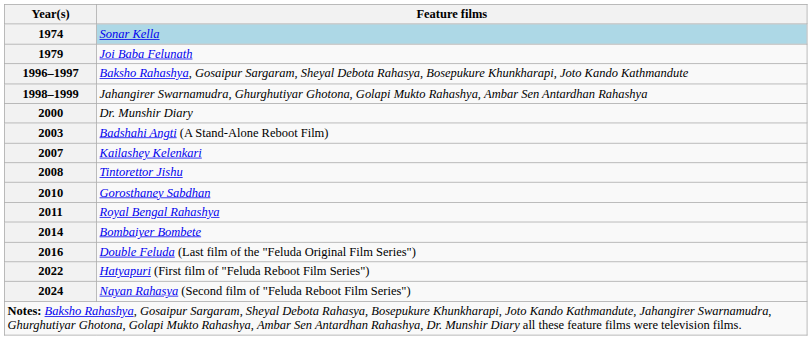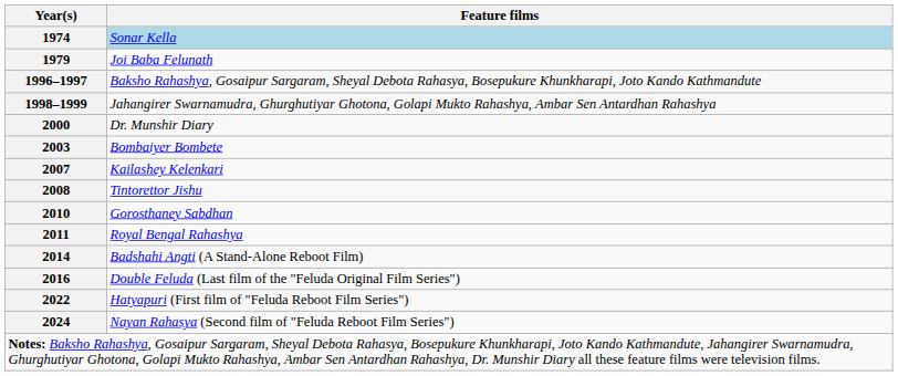2003 | Feature films: Badshahi Angti (A Stand-Alone Reboot Film) -> Bombaiyer Bombete
2014 | Feature films: Bombaiyer Bombete -> Badshahi Angti (A Stand-Alone Reboot Film)
